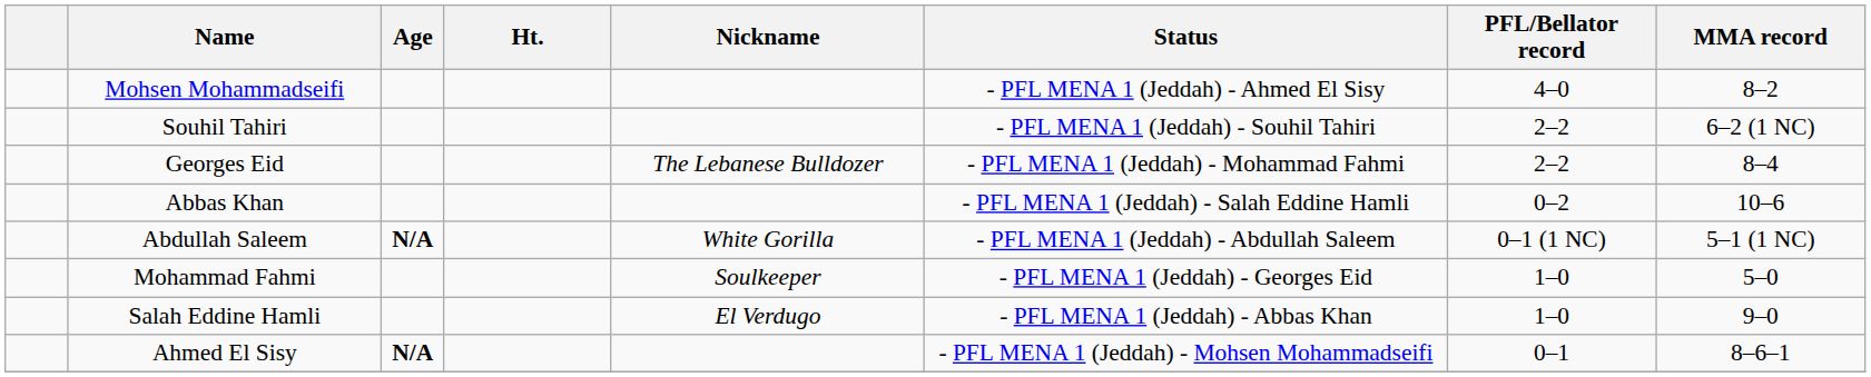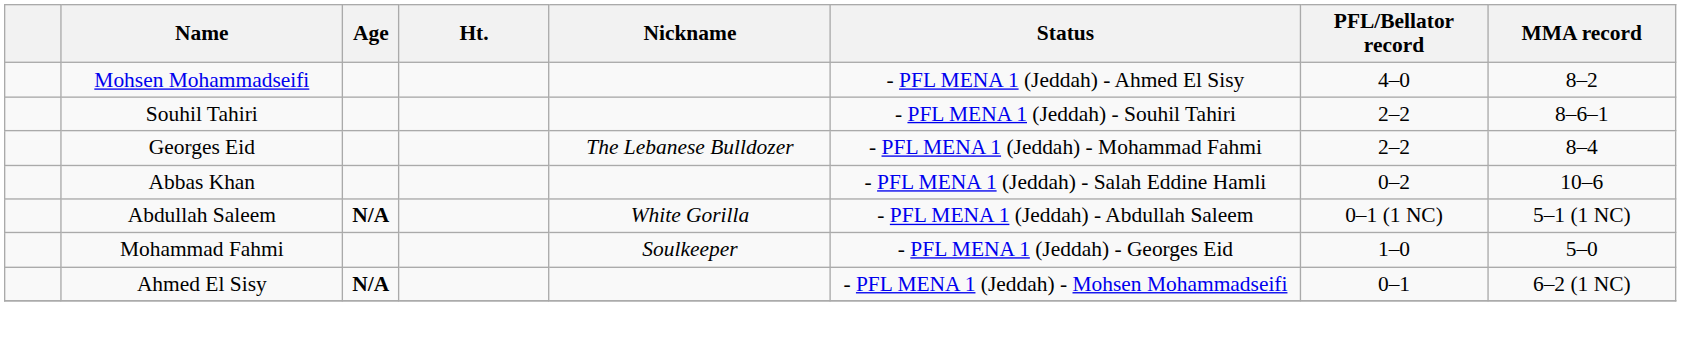Souhil Tahiri | MMA record: 6–2 (1 NC) -> 8–6–1
- row: Salah Eddine Hamli | El Verdugo | - PFL MENA 1 (Jeddah) - Abbas Khan | 1–0 | 9–0
Ahmed El Sisy | MMA record: 8–6–1 -> 6–2 (1 NC)
